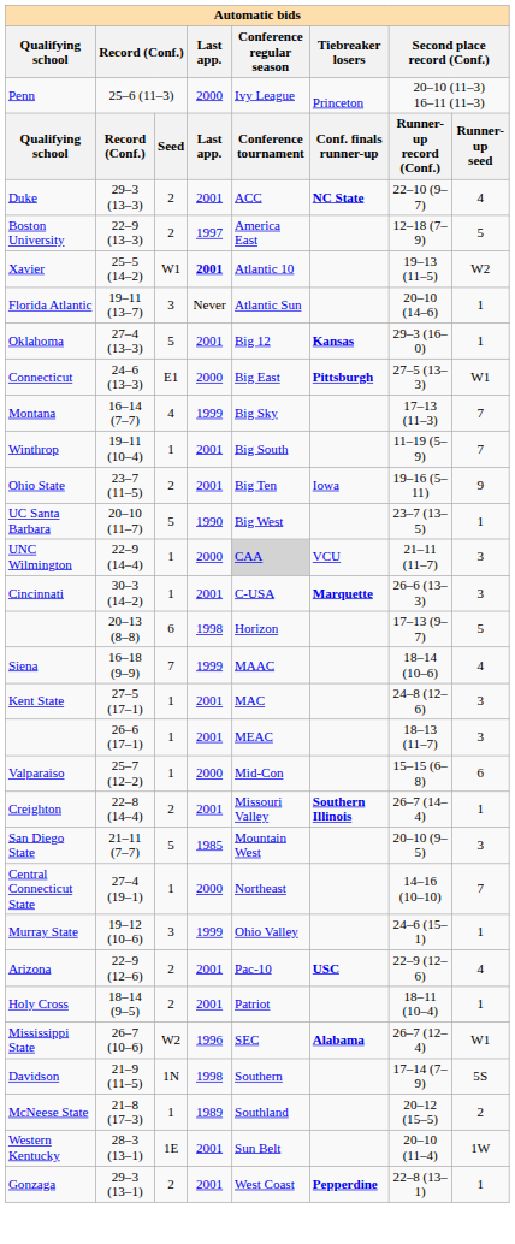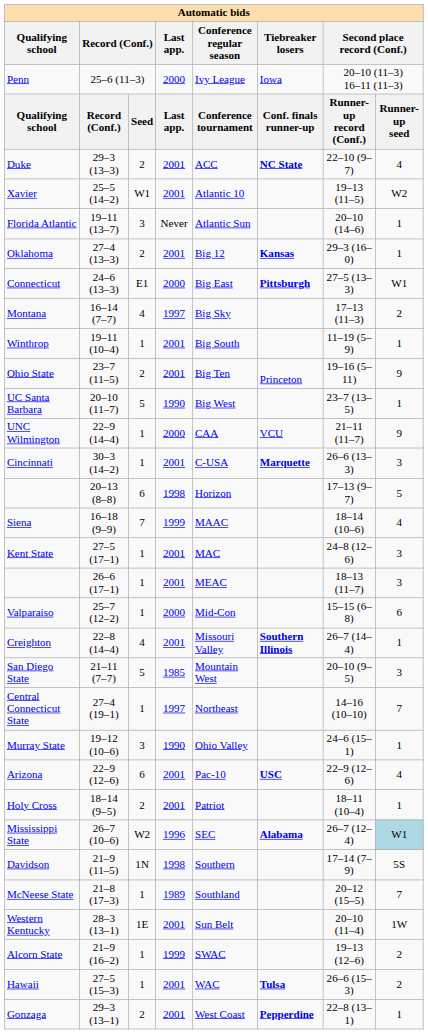Penn | Tiebreaker losers: Princeton -> Iowa
- row: Boston University | 22–9 (13–3) | 2 | 1997 | America East | 12–18 (7–9) | 5
Xavier | Last app.: bold -> normal
Oklahoma | column 3: 5 -> 2
Montana | Last app.: 1999 -> 1997
Montana | column 8: 7 -> 2
Winthrop | column 8: 7 -> 1
Ohio State | Tiebreaker losers: Iowa -> Princeton
UNC Wilmington | Conference regular season: lightgrey background -> no background
UNC Wilmington | column 8: 3 -> 9
Creighton | column 3: 2 -> 4
Central Connecticut State | Last app.: 2000 -> 1997
Murray State | Last app.: 1999 -> 1990
Arizona | column 3: 2 -> 6
Mississippi State | column 8: no background -> lightblue background
McNeese State | column 8: 2 -> 7
+ row: Alcorn State | 21–9 (16–2) | 1 | 1999 | SWAC | 19–13 (12–6) | 2
+ row: Hawaii | 27–5 (15–3) | 1 | 2001 | WAC | Tulsa | 26–6 (15–3) | 2
